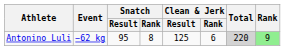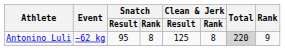Antonino Luli | Clean & Jerk / Rank: 6 -> 8
Antonino Luli | Rank: lightgreen background -> no background
